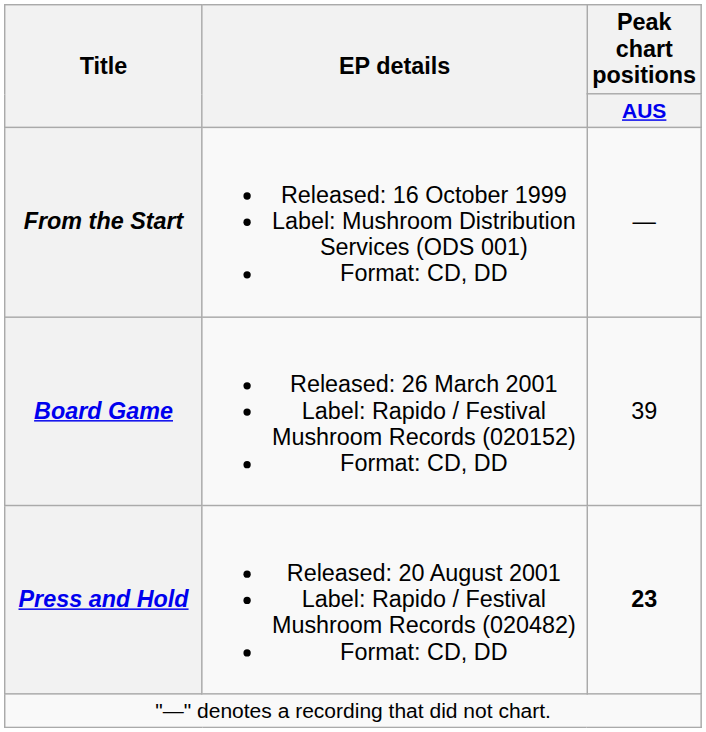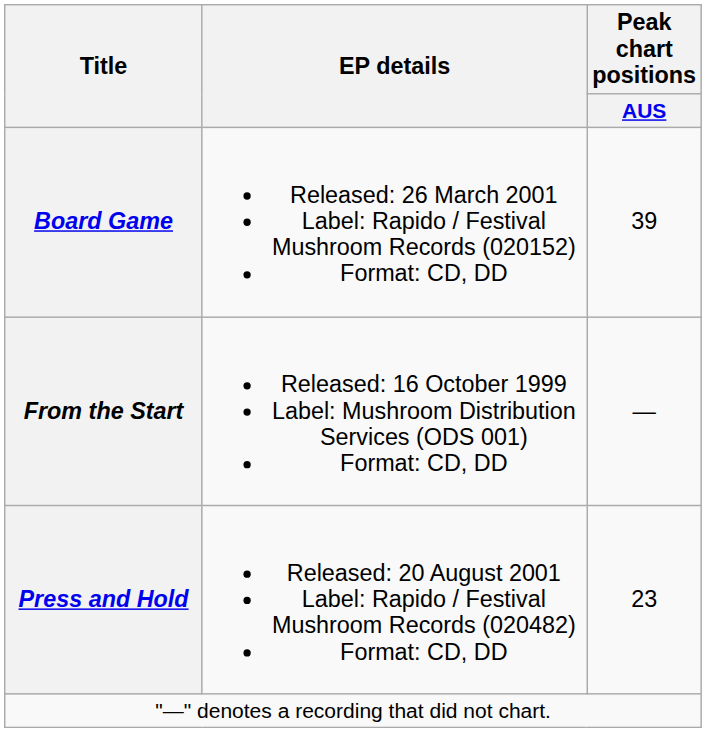rows swapped: From the Start <-> Board Game
Press and Hold | Peak chart positions / AUS: bold -> normal
